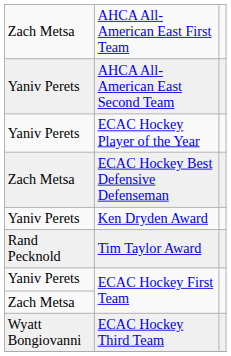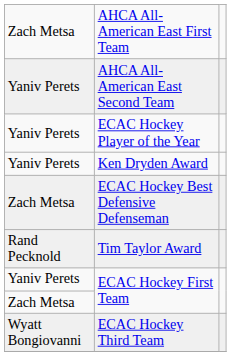rows swapped: ECAC Hockey Best Defensive Defenseman <-> Ken Dryden Award
